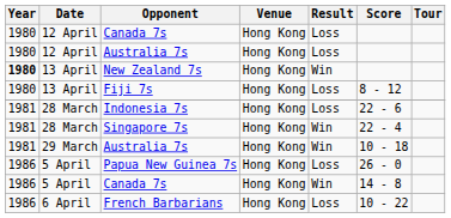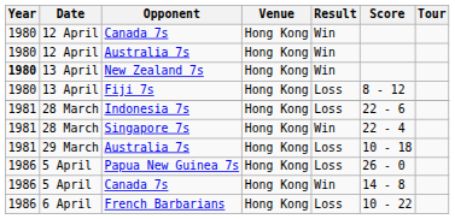12 April / Canada 7s | Result: Loss -> Win
12 April / Australia 7s | Result: Loss -> Win
29 March / Australia 7s | Result: Win -> Loss
